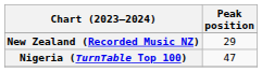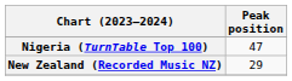rows swapped: New Zealand (Recorded Music NZ) <-> Nigeria (TurnTable Top 100)
